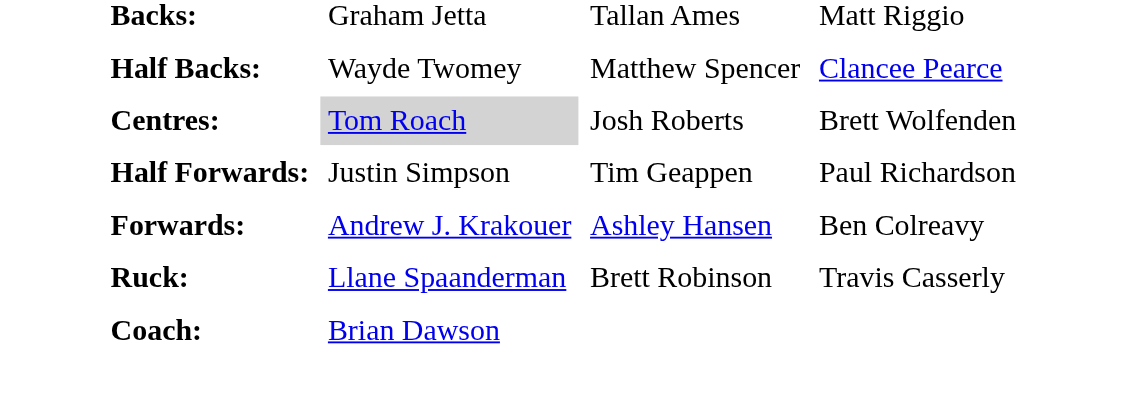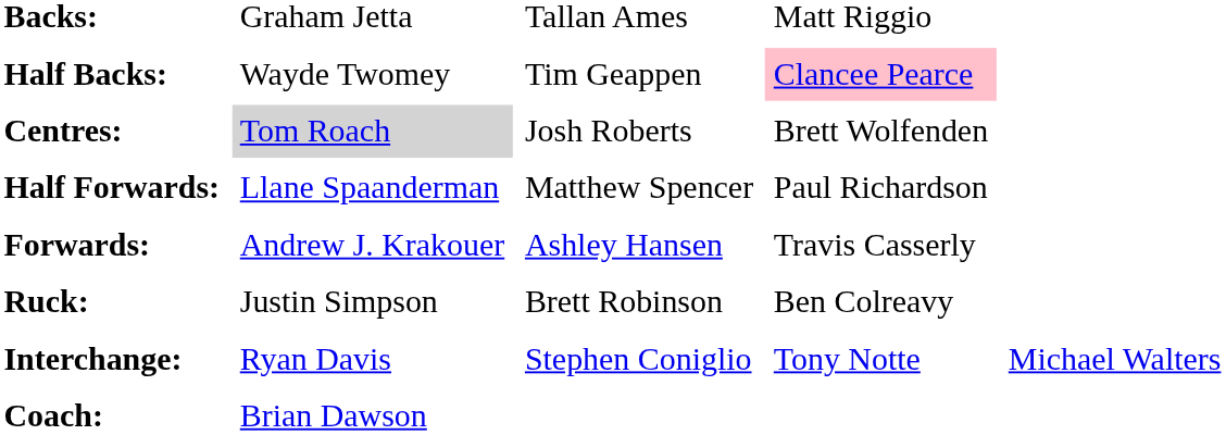Half Backs: | column 3: Matthew Spencer -> Tim Geappen
Half Backs: | column 4: no background -> pink background
Half Forwards: | column 2: Justin Simpson -> Llane Spaanderman
Half Forwards: | column 3: Tim Geappen -> Matthew Spencer
Forwards: | column 4: Ben Colreavy -> Travis Casserly
Ruck: | column 2: Llane Spaanderman -> Justin Simpson
Ruck: | column 4: Travis Casserly -> Ben Colreavy
+ row: Interchange: | Ryan Davis | Stephen Coniglio | Tony Notte | Michael Walters
